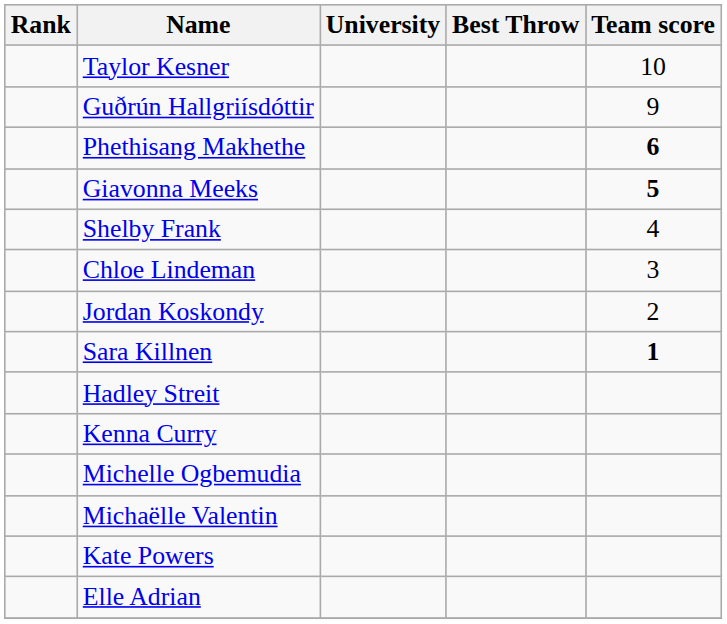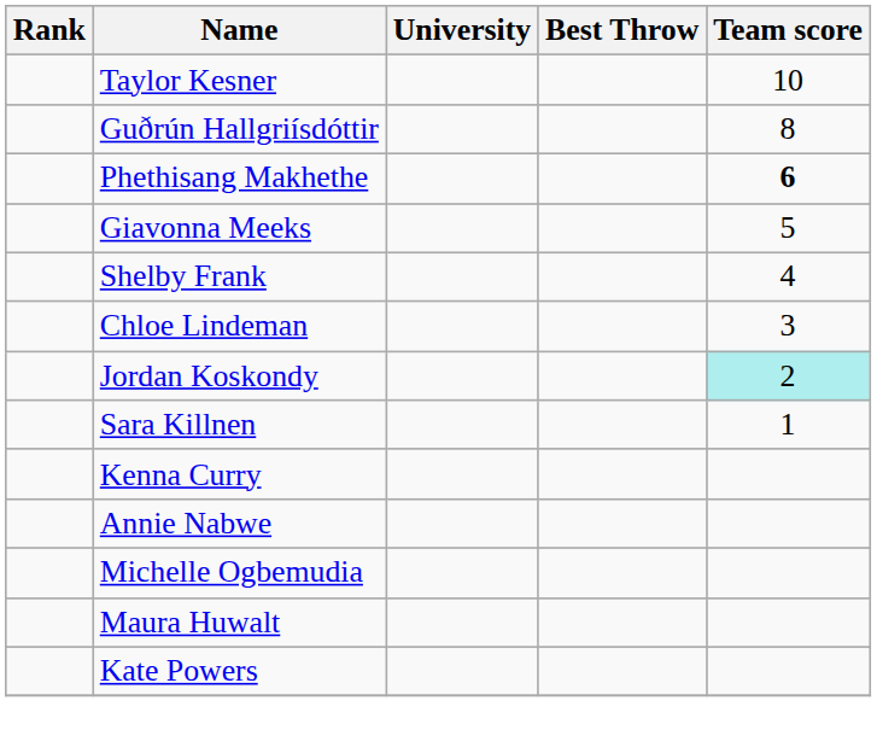Guðrún Hallgriísdóttir | Team score: 9 -> 8
Giavonna Meeks | Team score: bold -> normal
Jordan Koskondy | Team score: no background -> paleturquoise background
Sara Killnen | Team score: bold -> normal
- row: Hadley Streit
+ row: Annie Nabwe
- row: Michaëlle Valentin
+ row: Maura Huwalt
- row: Elle Adrian
